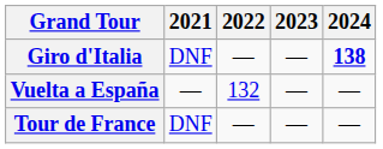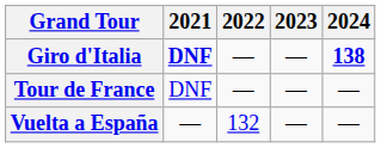Giro d'Italia | 2021: normal -> bold
rows swapped: Tour de France <-> Vuelta a España
